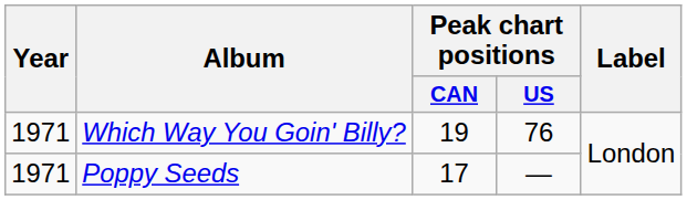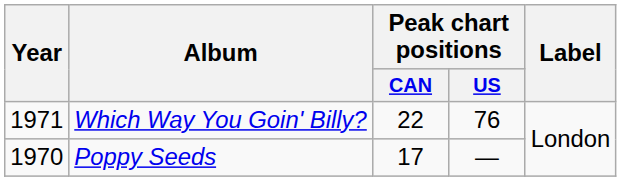Which Way You Goin' Billy? | Peak chart positions / CAN: 19 -> 22
Poppy Seeds | Year: 1971 -> 1970
